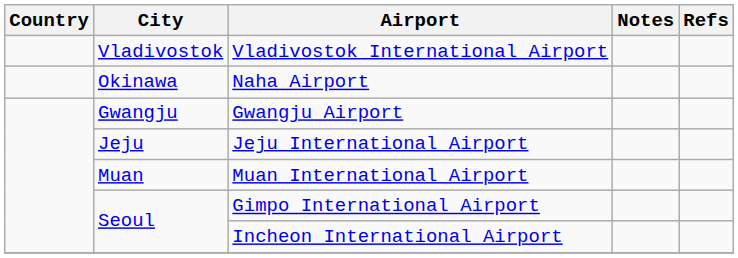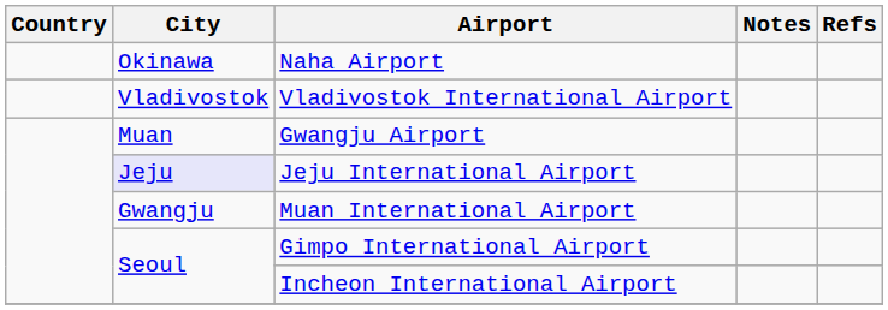rows swapped: Naha Airport <-> Vladivostok International Airport
Gwangju Airport | City: Gwangju -> Muan
Jeju International Airport | City: no background -> lavender background
Muan International Airport | City: Muan -> Gwangju
